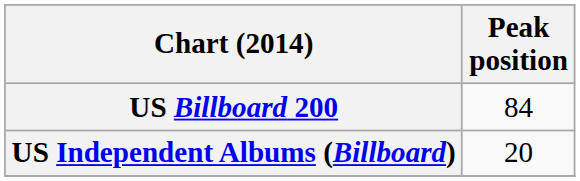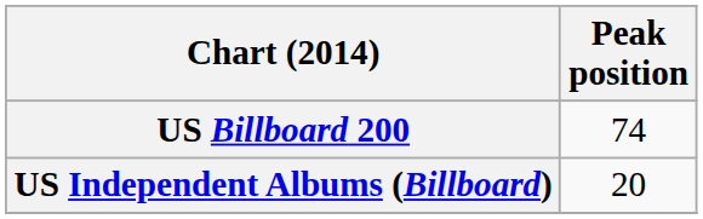US Billboard 200 | Peak position: 84 -> 74
